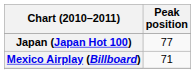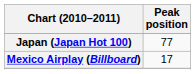Mexico Airplay (Billboard) | Peak position: 71 -> 17
